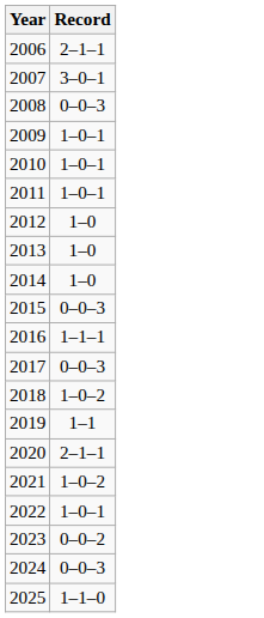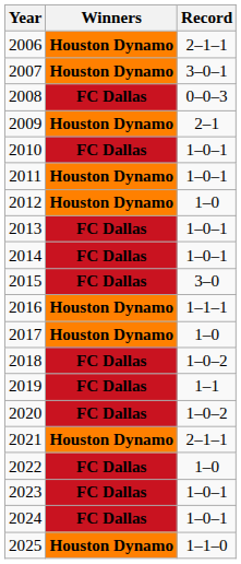+ column: Winners | Houston Dynamo | Houston Dynamo | FC Dallas | Houston Dynamo | FC Dallas | Houston Dynamo | Houston Dynamo | FC Dallas | FC Dallas | FC Dallas | Houston Dynamo | Houston Dynamo | FC Dallas | FC Dallas | FC Dallas | Houston Dynamo | FC Dallas | FC Dallas | FC Dallas | Houston Dynamo
2009 | Record: 1–0–1 -> 2–1
2013 | Record: 1–0 -> 1–0–1
2014 | Record: 1–0 -> 1–0–1
2015 | Record: 0–0–3 -> 3–0
2017 | Record: 0–0–3 -> 1–0
2020 | Record: 2–1–1 -> 1–0–2
2021 | Record: 1–0–2 -> 2–1–1
2022 | Record: 1–0–1 -> 1–0
2023 | Record: 0–0–2 -> 1–0–1
2024 | Record: 0–0–3 -> 1–0–1
